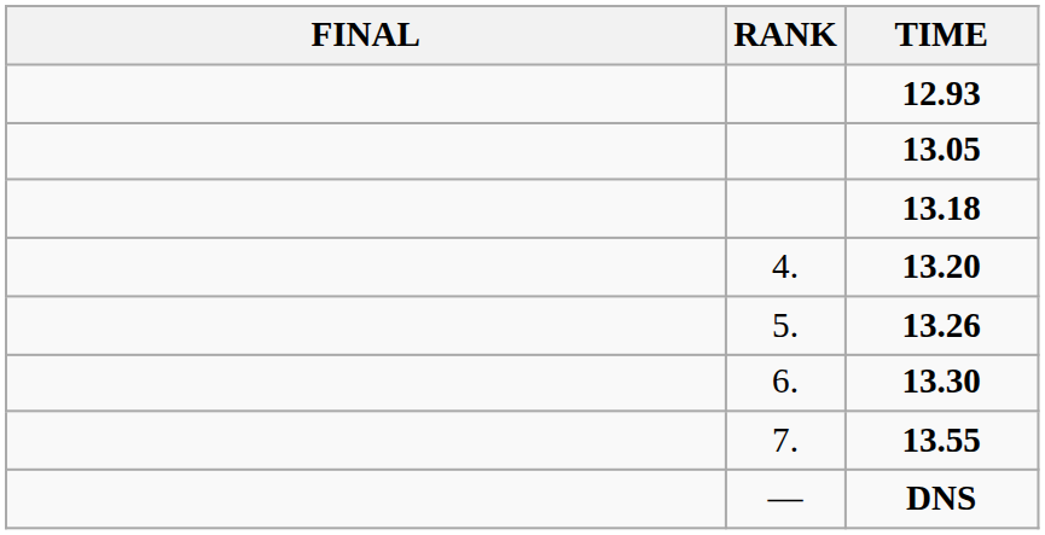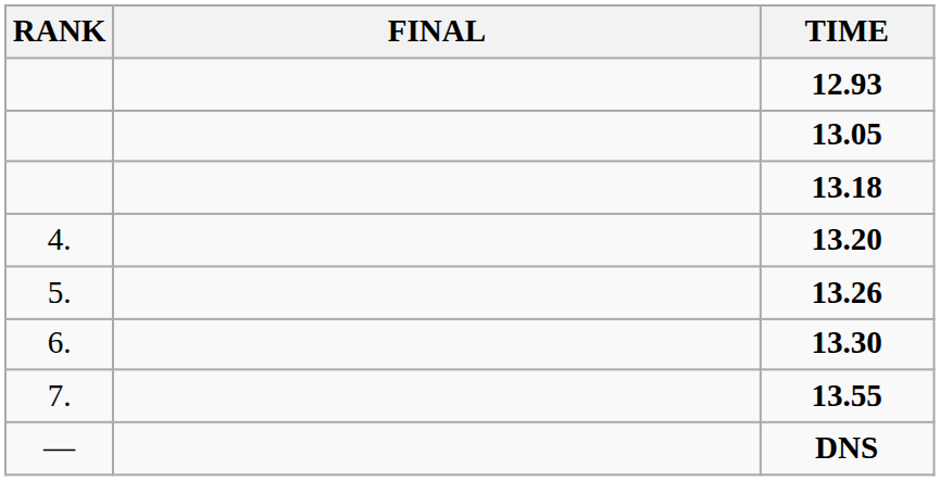columns swapped: RANK <-> FINAL
